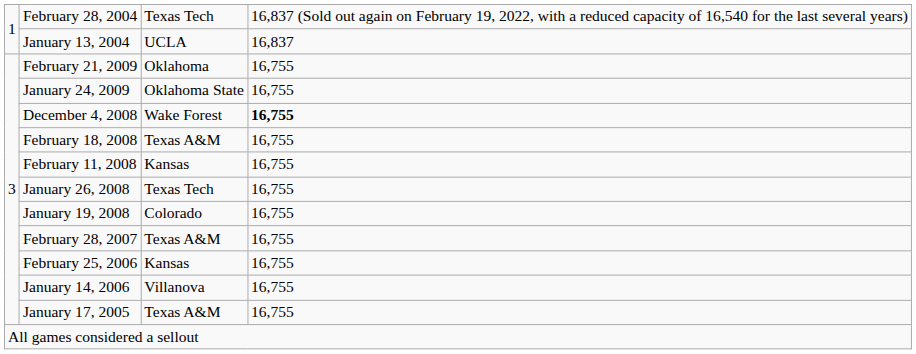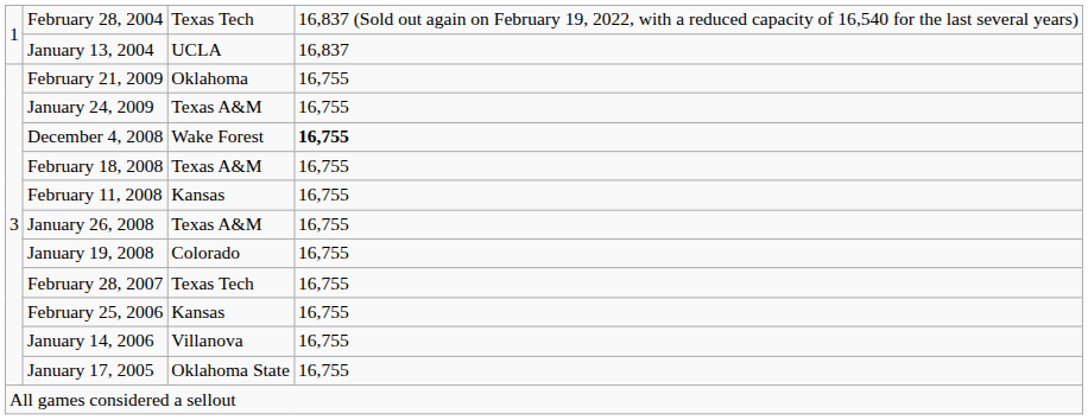January 24, 2009 | column 3: Oklahoma State -> Texas A&M
January 26, 2008 | column 3: Texas Tech -> Texas A&M
February 28, 2007 | column 3: Texas A&M -> Texas Tech
January 17, 2005 | column 3: Texas A&M -> Oklahoma State
